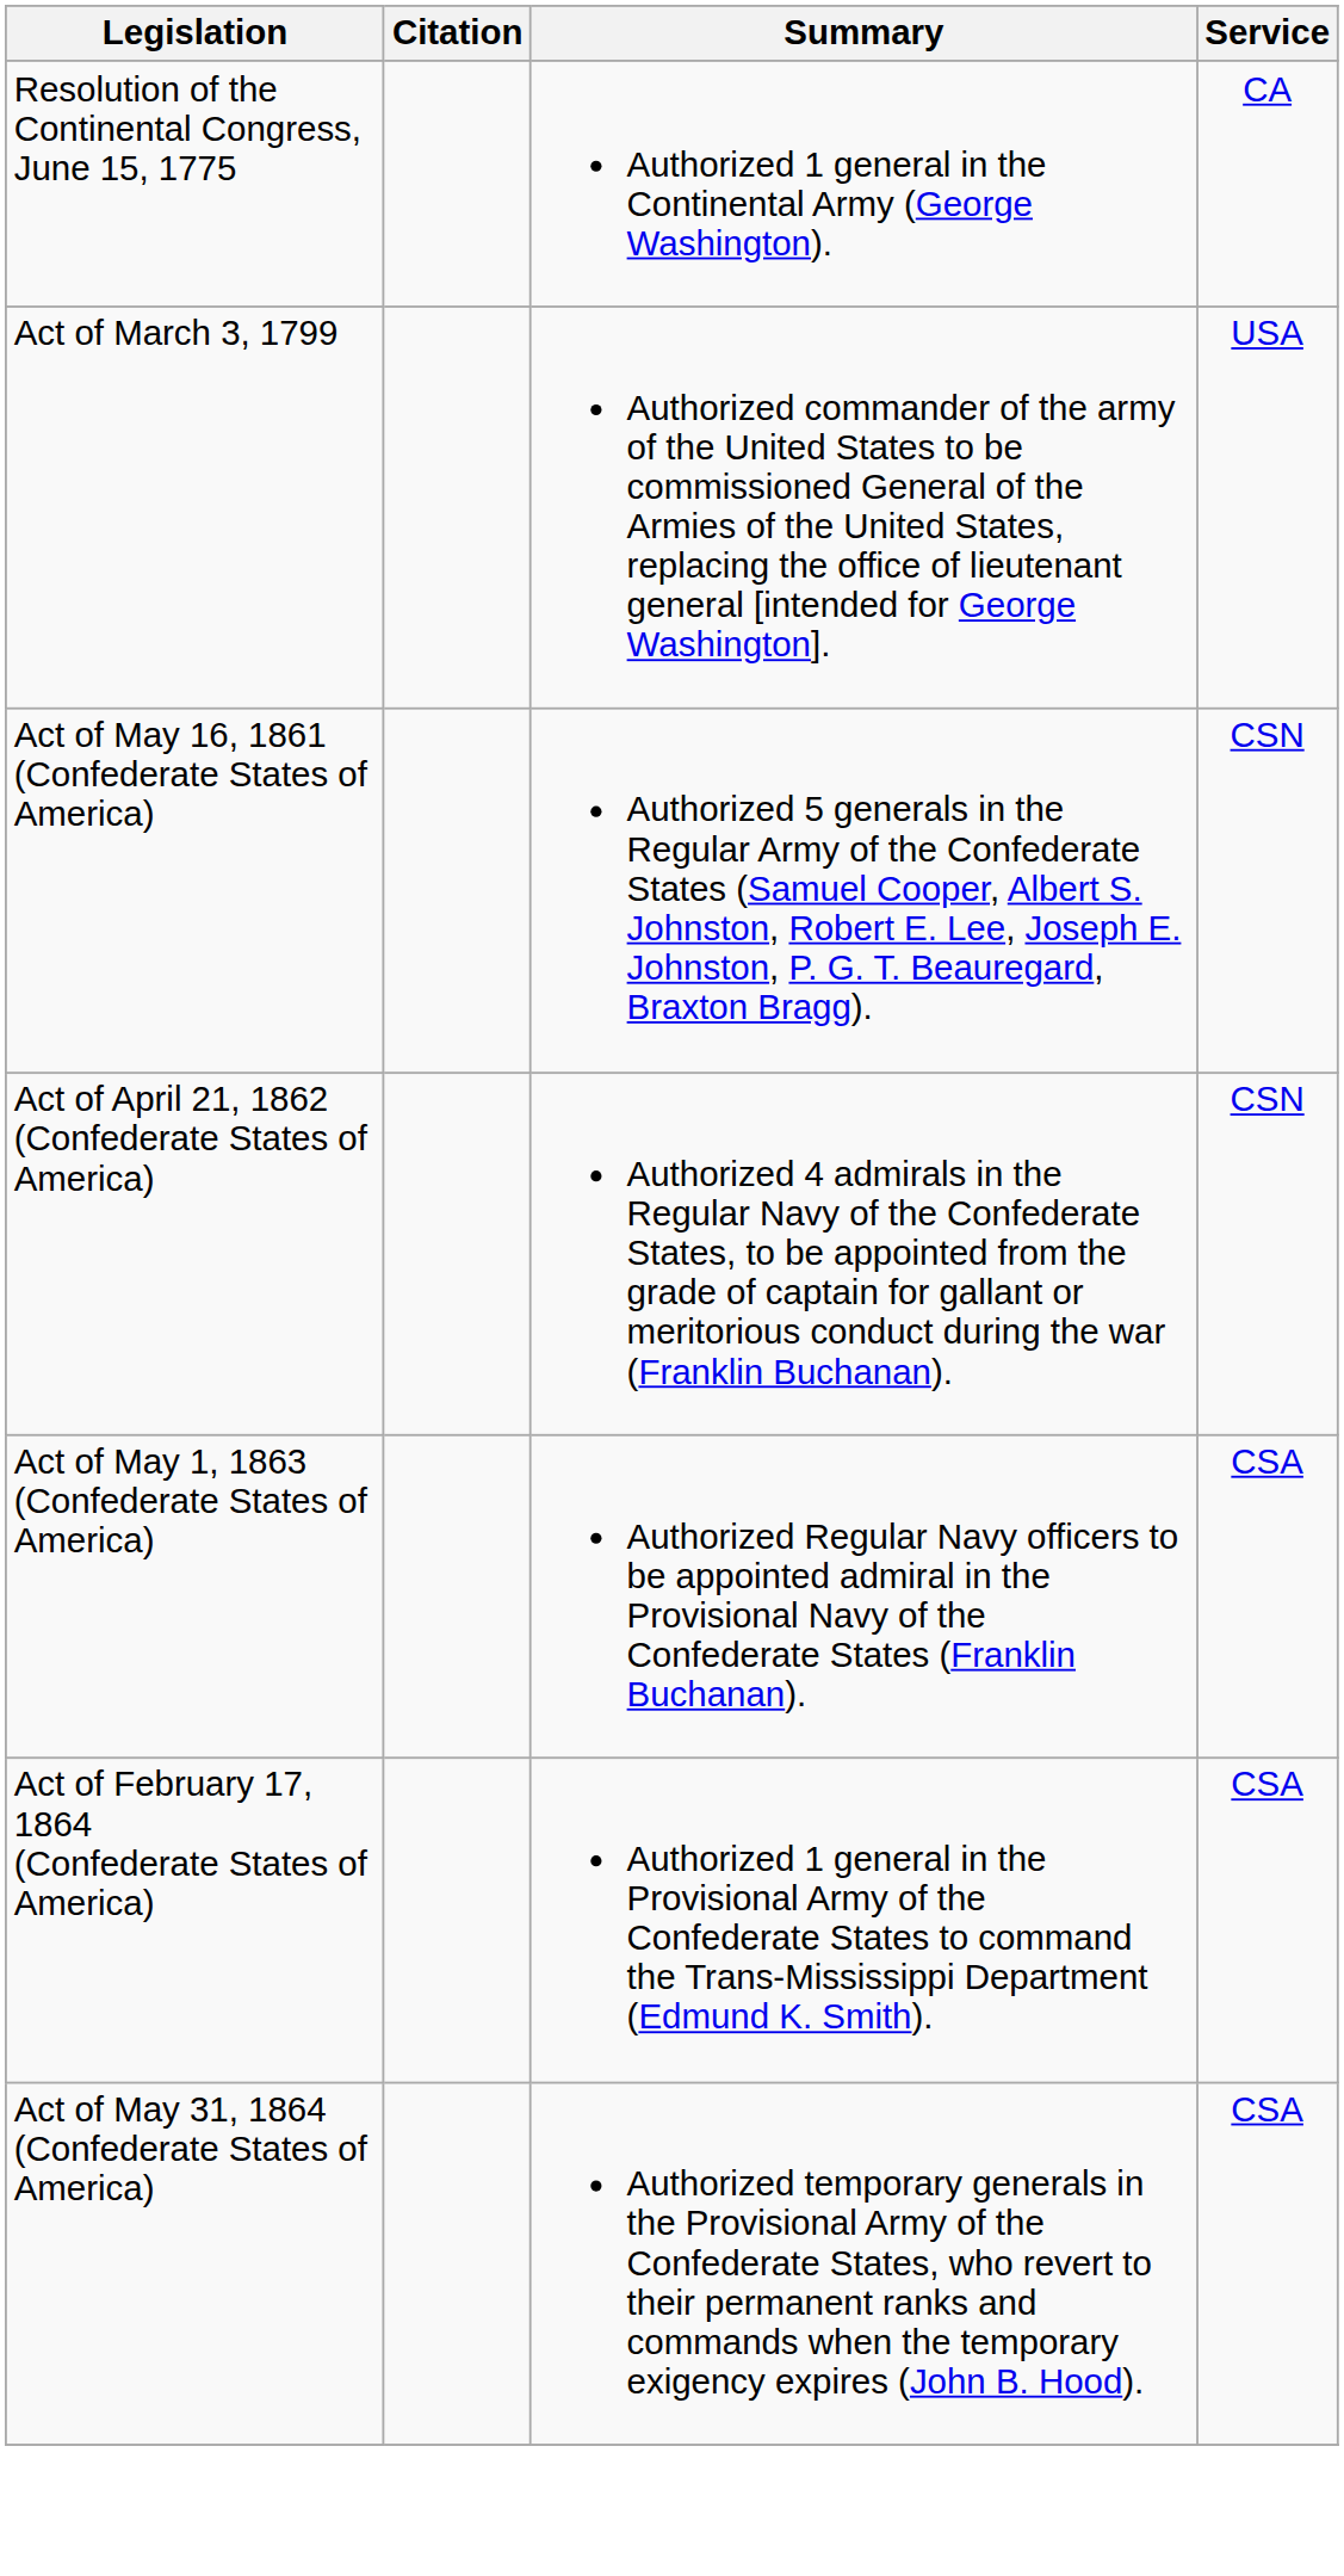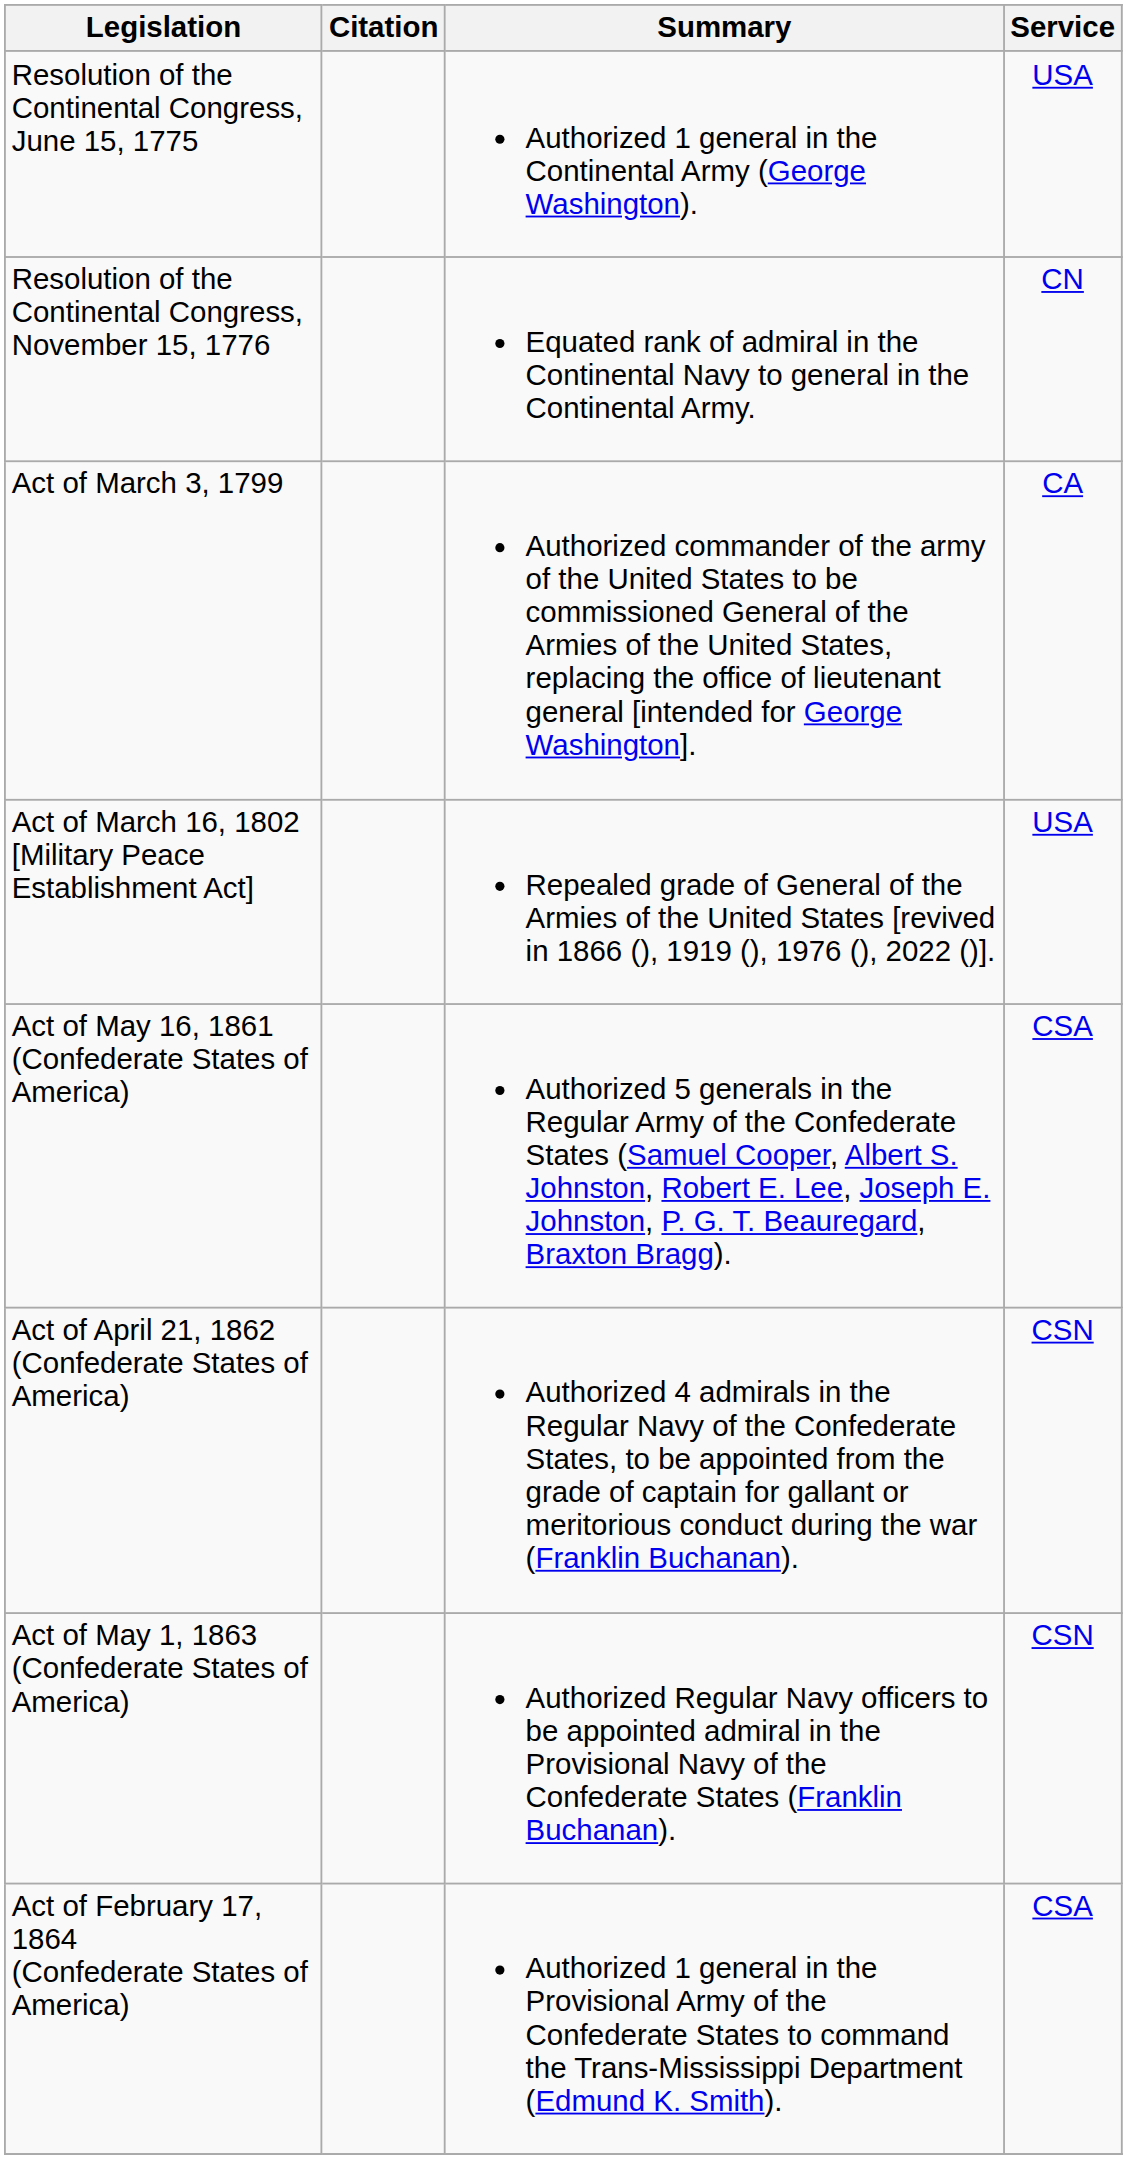Resolution of the Continental Congress, June 15, 1775 | Service: CA -> USA
+ row: Resolution of the Continental Congress, November 15, 1776 | Equated rank of admiral in the Continental Navy to general in the Continental Army. | CN
Act of March 3, 1799 | Service: USA -> CA
+ row: Act of March 16, 1802 [Military Peace Establishment Act] | Repealed grade of General of the Armies of the United States [revived in 1866 (), 1919 (), 1976 (), 2022 ()]. | USA
Act of May 16, 1861 (Confederate States of America) | Service: CSN -> CSA
Act of May 1, 1863 (Confederate States of America) | Service: CSA -> CSN
- row: Act of May 31, 1864 (Confederate States of America) | Authorized temporary generals in the Provisional Army of the Confederate States, who revert to their permanent ranks and commands when the temporary exigency expires (John B. Hood). | CSA
